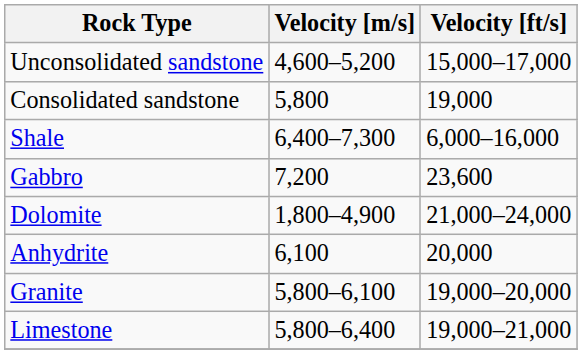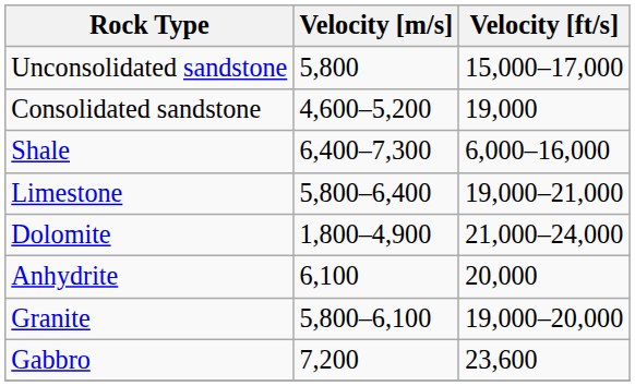Unconsolidated sandstone | Velocity [m/s]: 4,600–5,200 -> 5,800
Consolidated sandstone | Velocity [m/s]: 5,800 -> 4,600–5,200
rows swapped: Limestone <-> Gabbro
